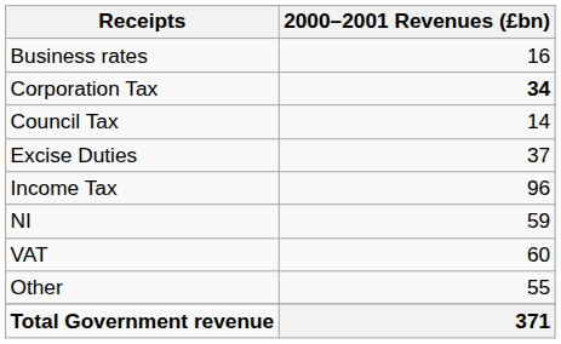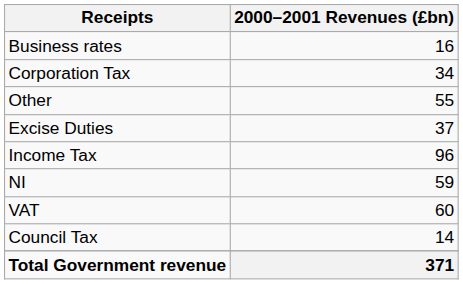Corporation Tax | 2000–2001 Revenues (£bn): bold -> normal
rows swapped: Council Tax <-> Other
